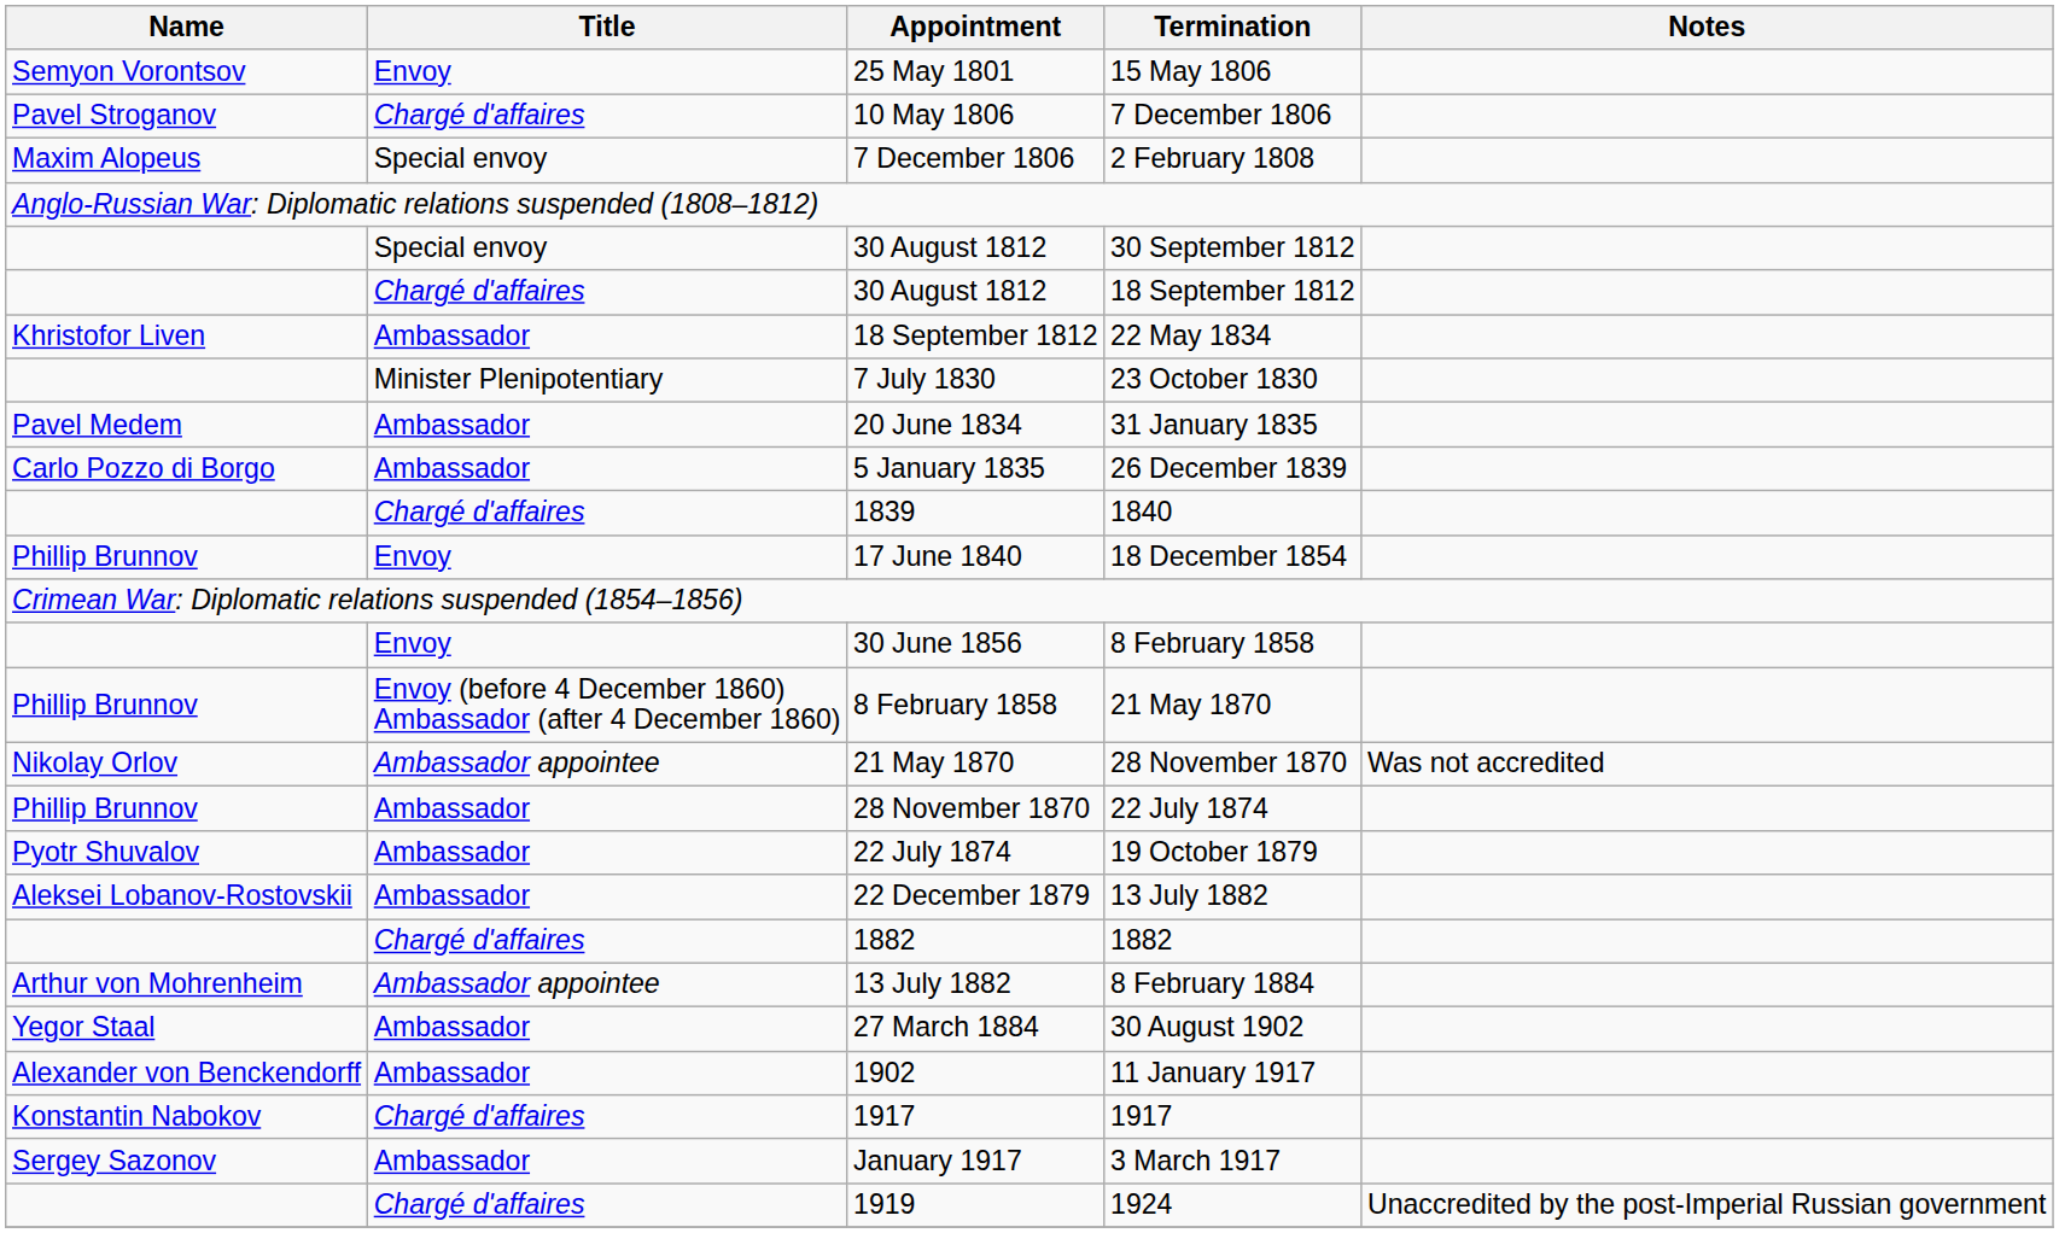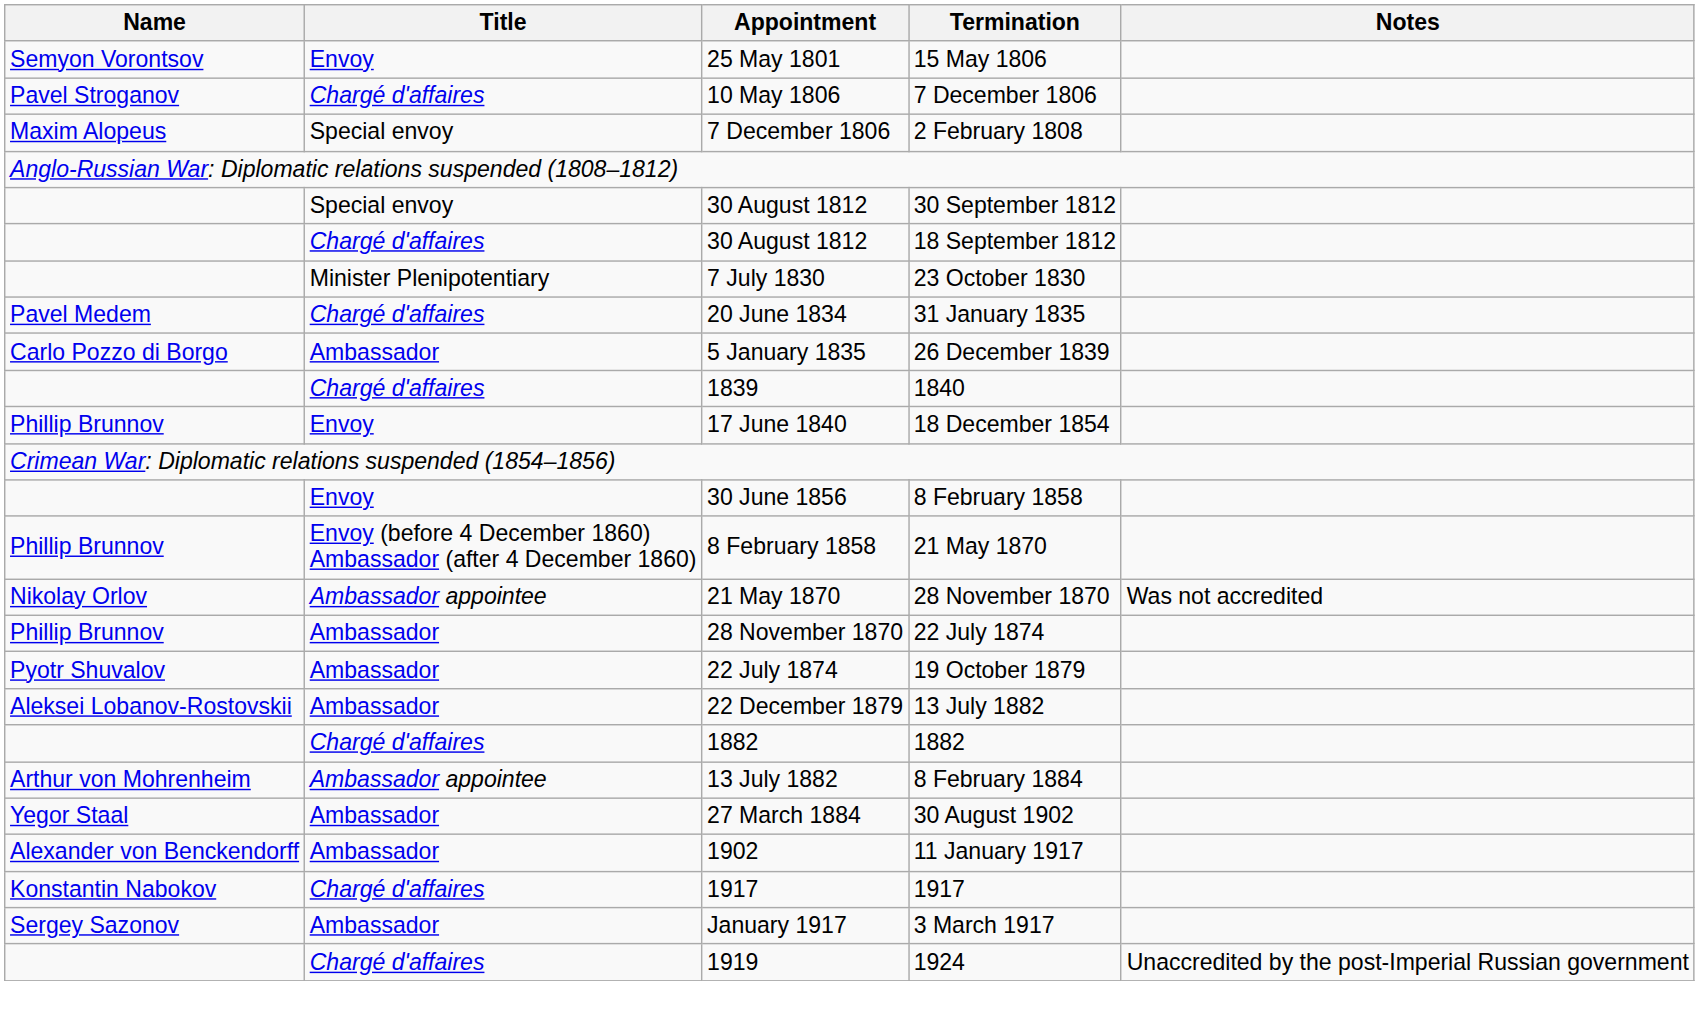- row: Khristofor Liven | Ambassador | 18 September 1812 | 22 May 1834
31 January 1835 | Title: Ambassador -> Chargé d'affaires
